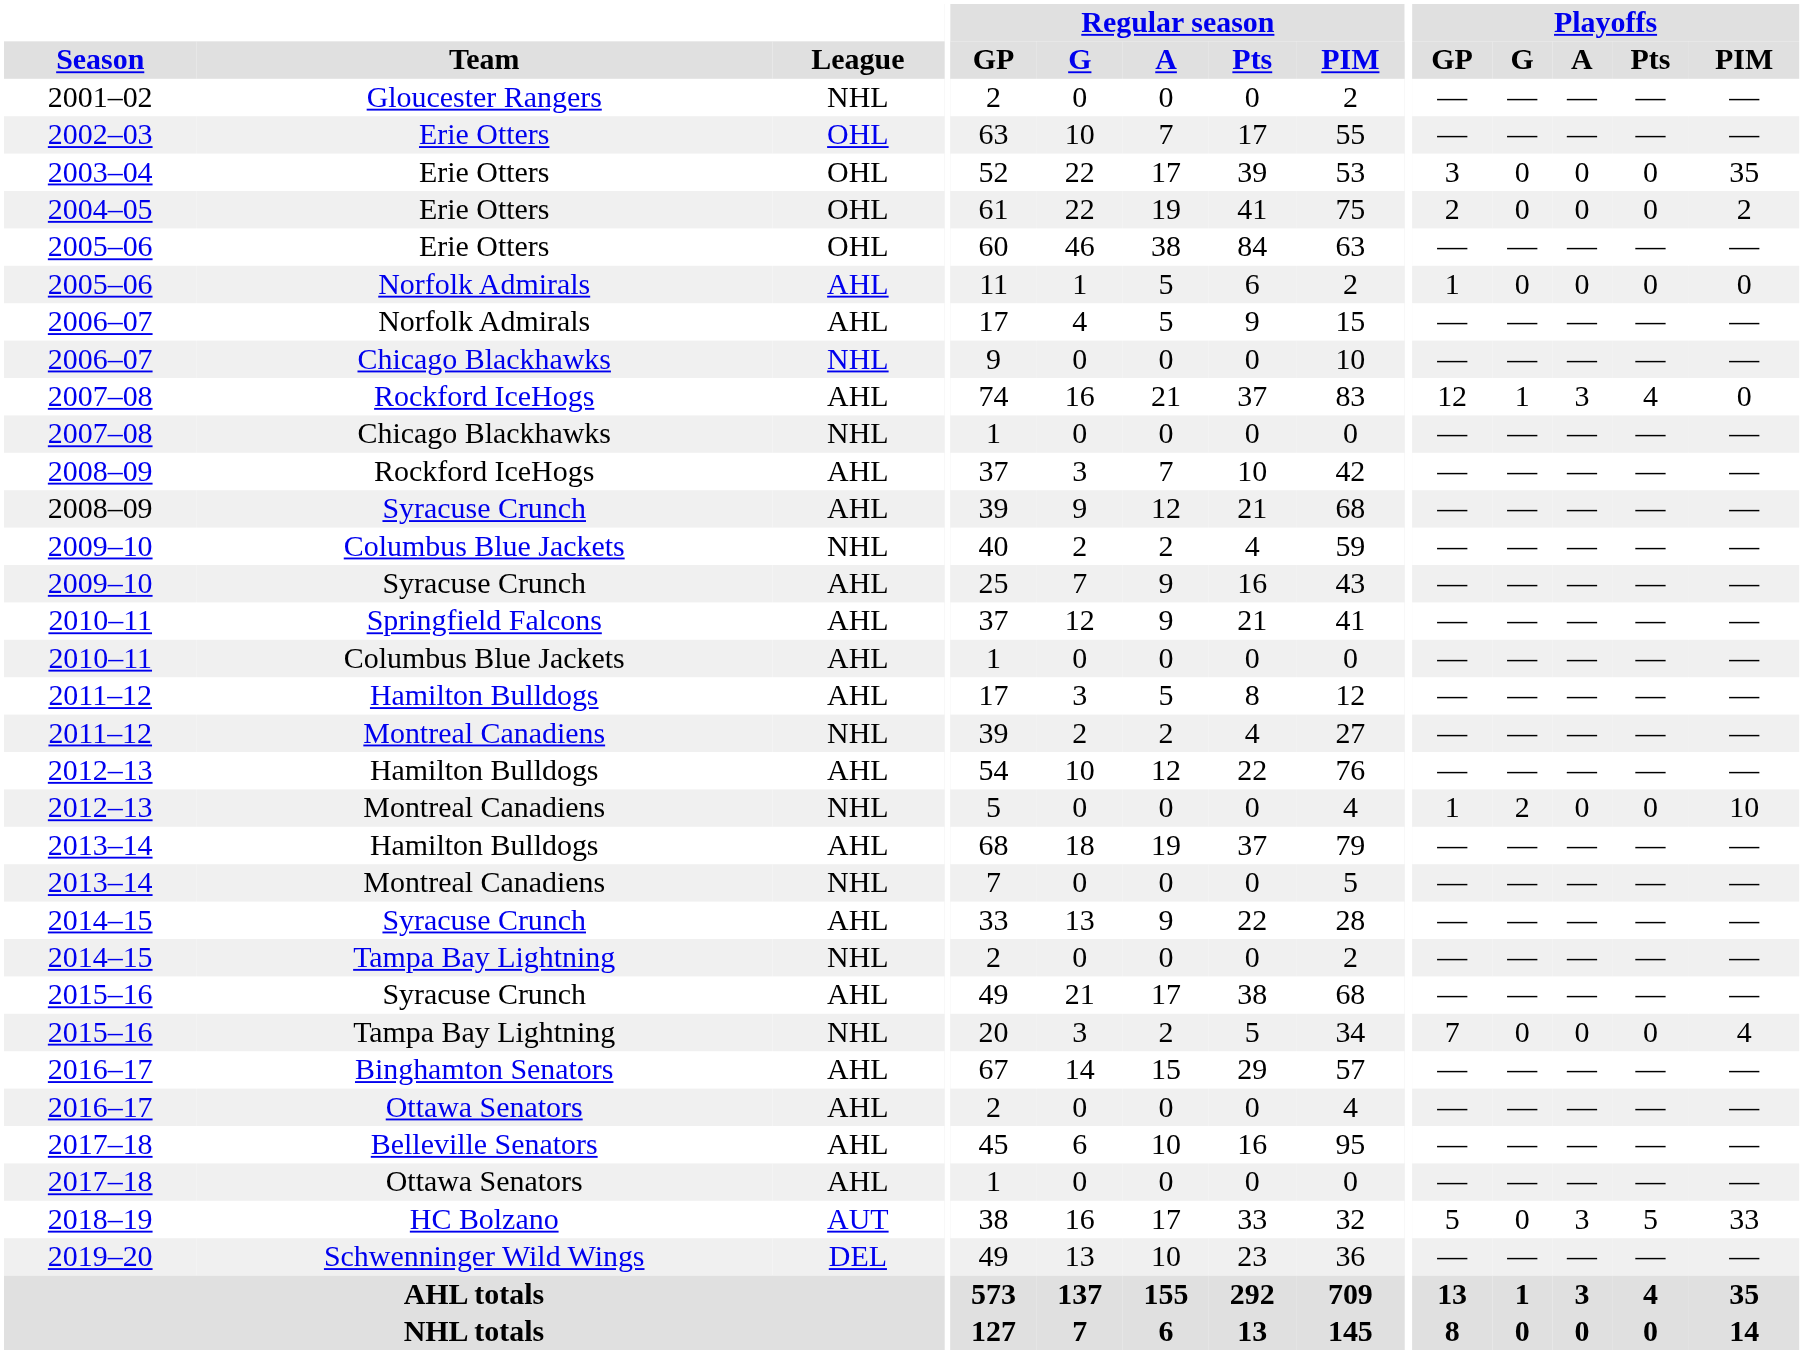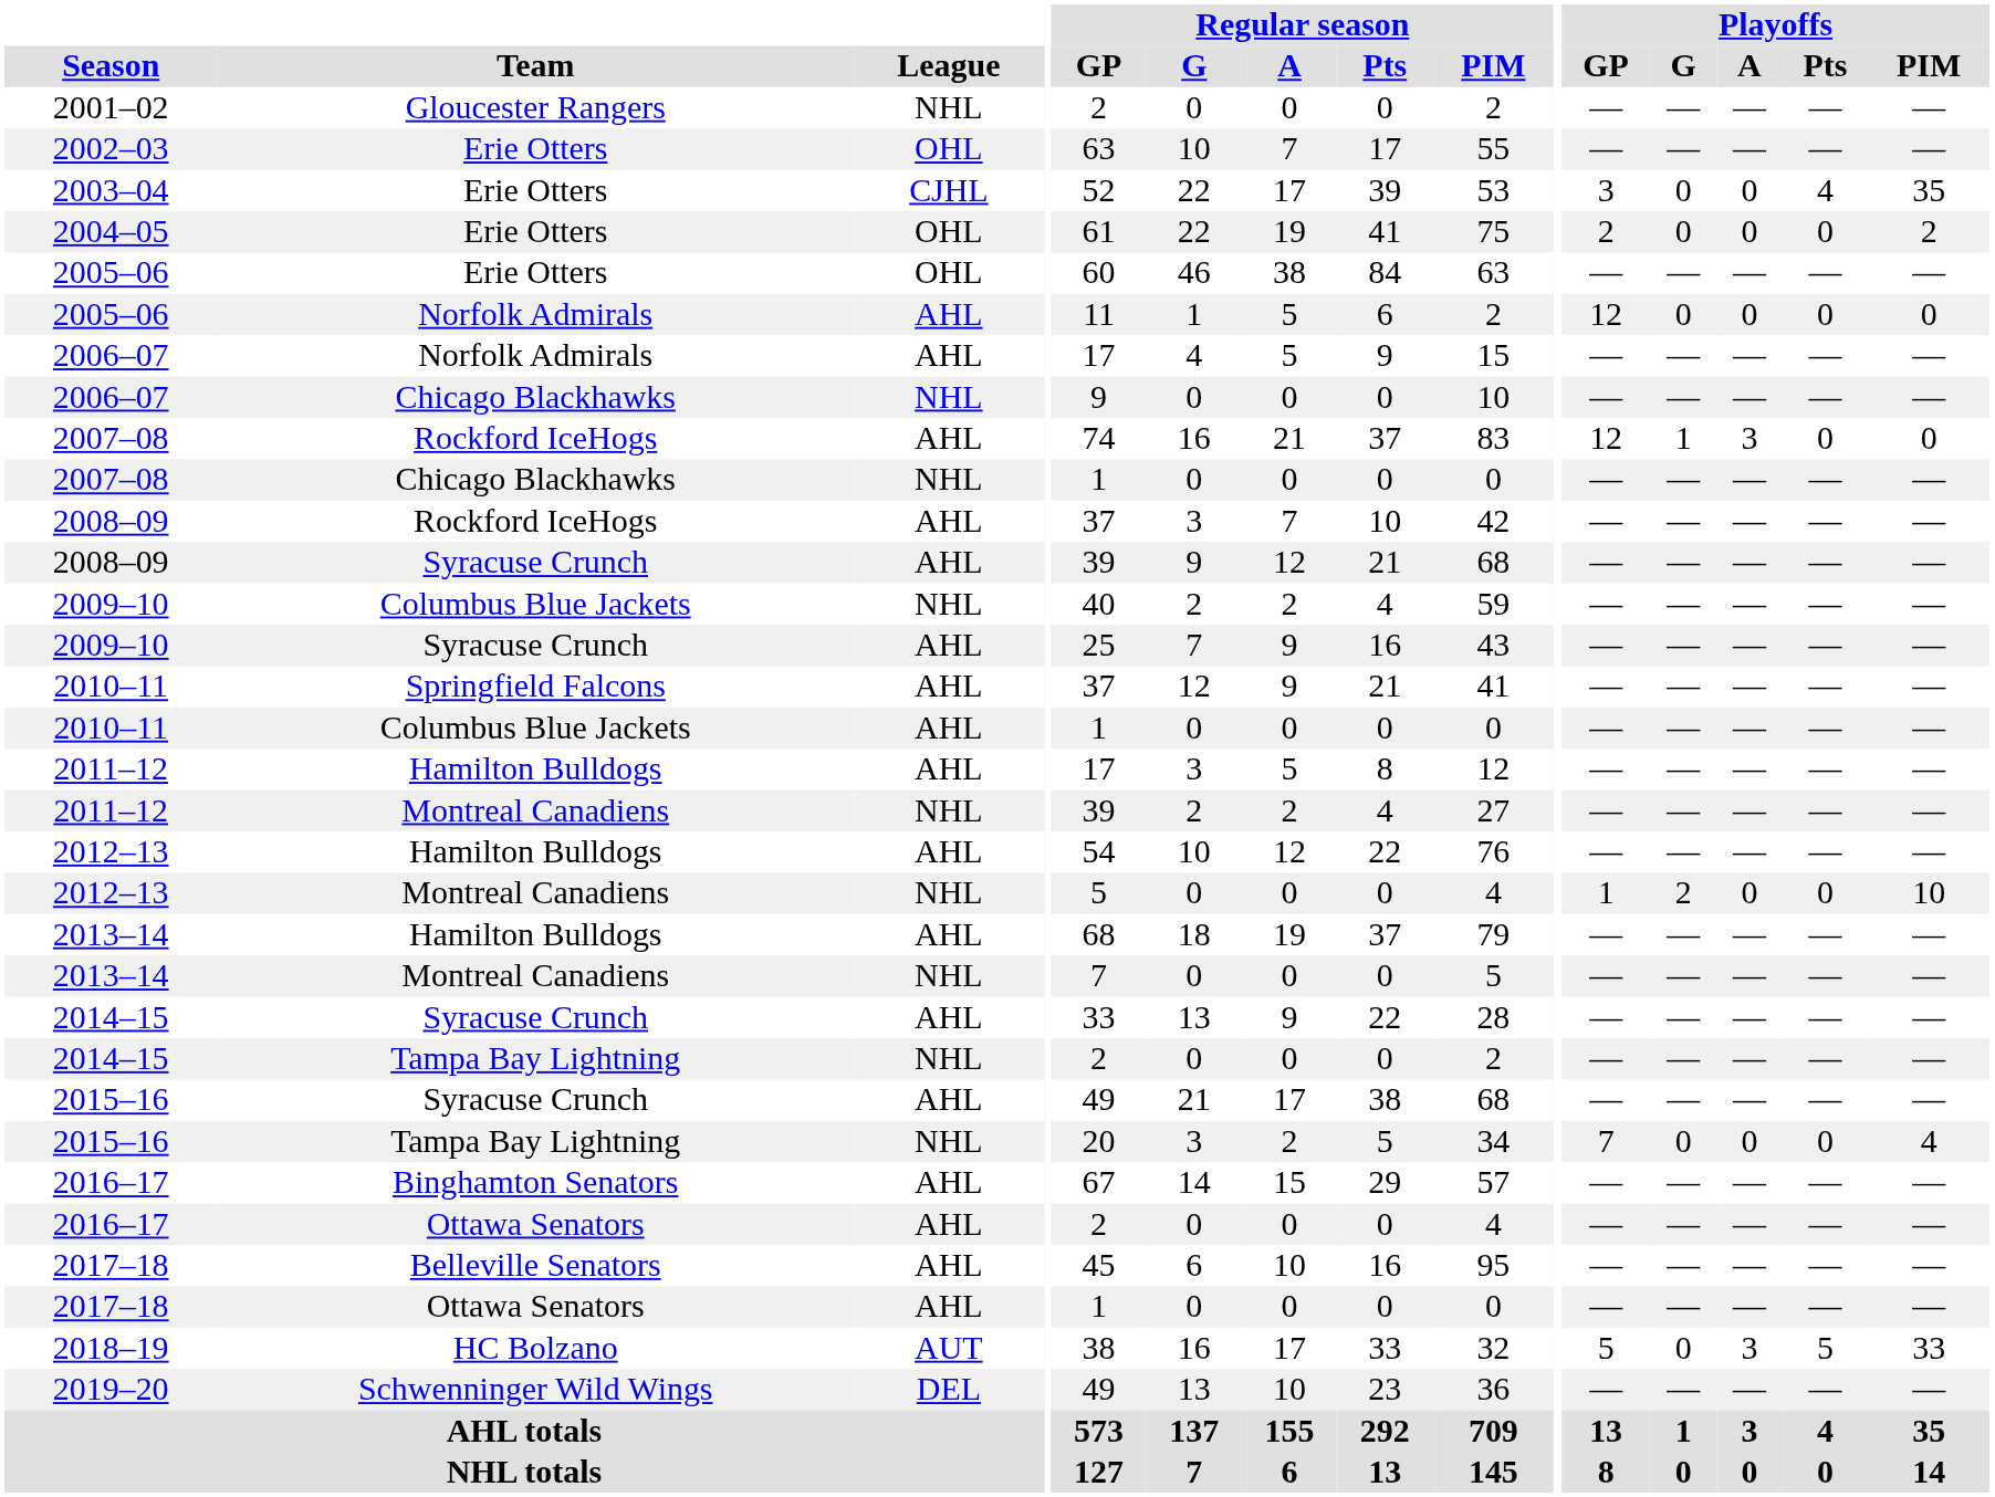2003–04 | League: OHL -> CJHL
2003–04 | Playoffs / Pts: 0 -> 4
2005–06 / Norfolk Admirals | Playoffs / GP: 1 -> 12
2007–08 / Rockford IceHogs | Playoffs / Pts: 4 -> 0
